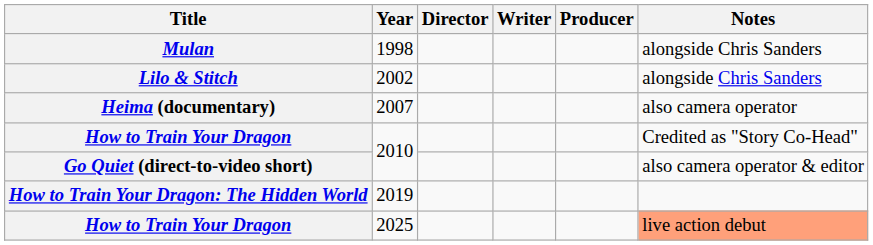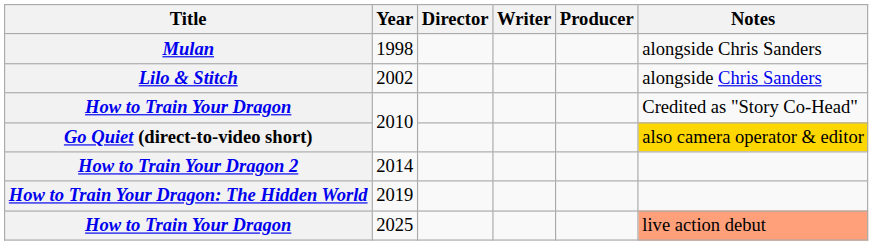- row: Heima (documentary) | 2007 | also camera operator
Go Quiet (direct-to-video short) | Notes: no background -> gold background
+ row: How to Train Your Dragon 2 | 2014
